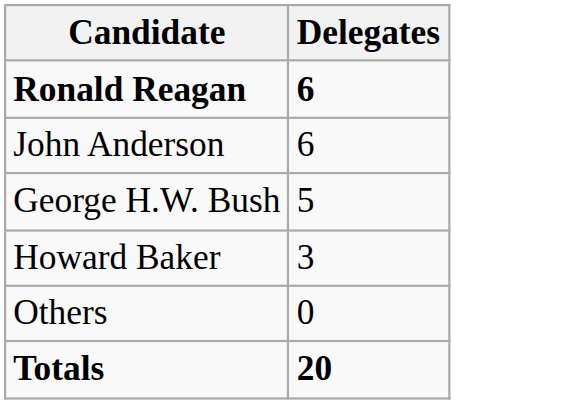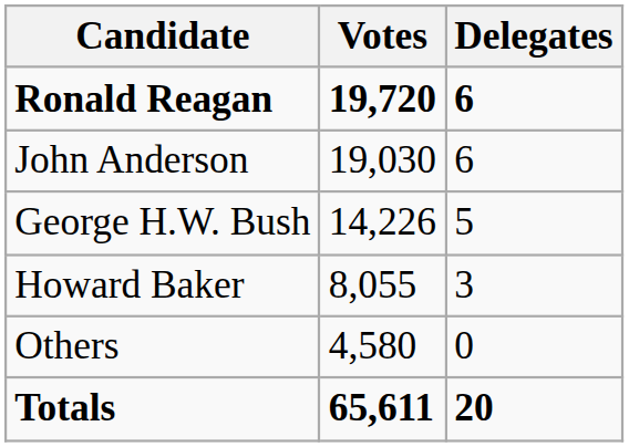+ column: Votes | 19,720 | 19,030 | 14,226 | 8,055 | 4,580 | 65,611
